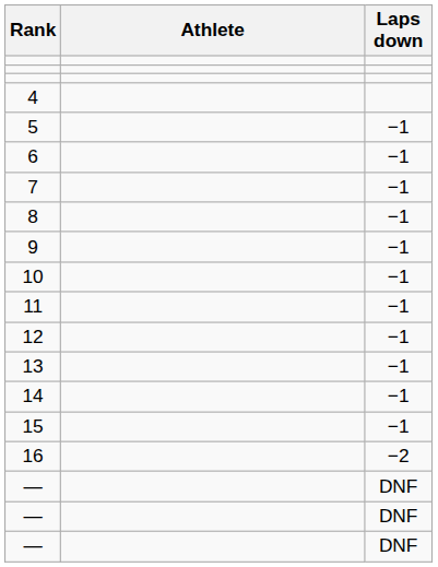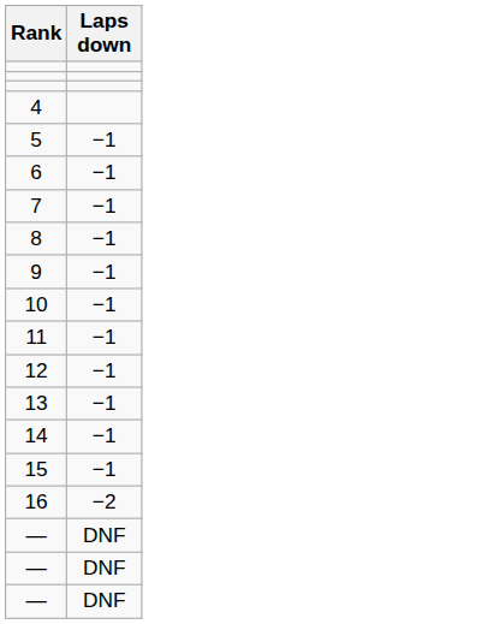- column: Athlete
